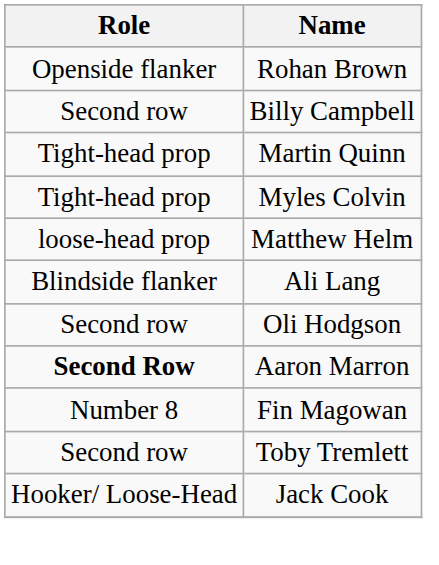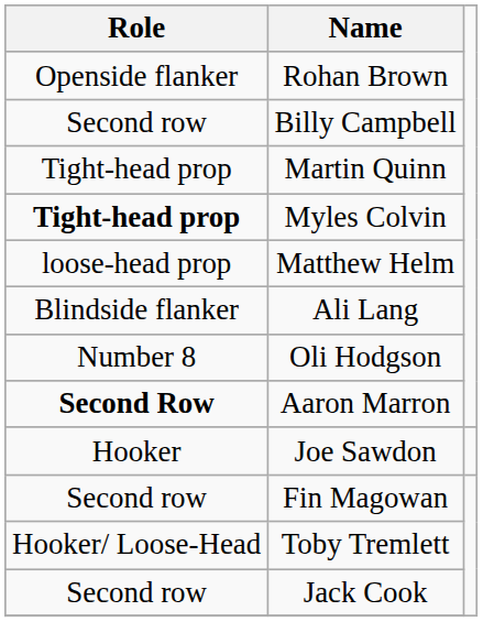Myles Colvin | Role: normal -> bold
Oli Hodgson | Role: Second row -> Number 8
+ row: Hooker | Joe Sawdon
Fin Magowan | Role: Number 8 -> Second row
Toby Tremlett | Role: Second row -> Hooker/ Loose-Head
Jack Cook | Role: Hooker/ Loose-Head -> Second row
